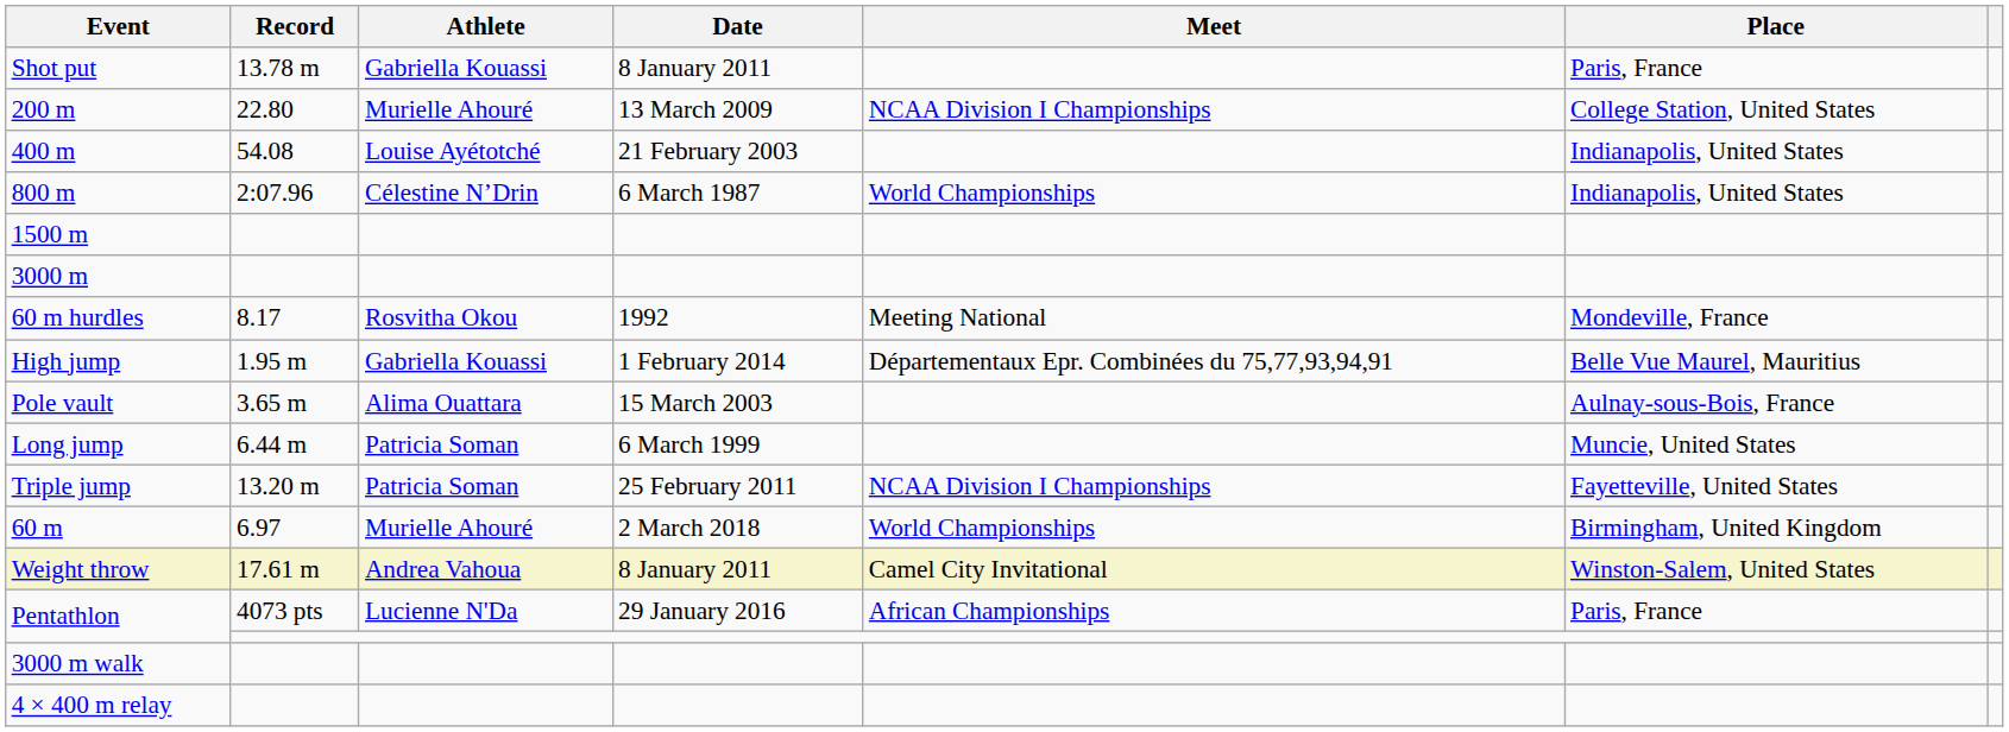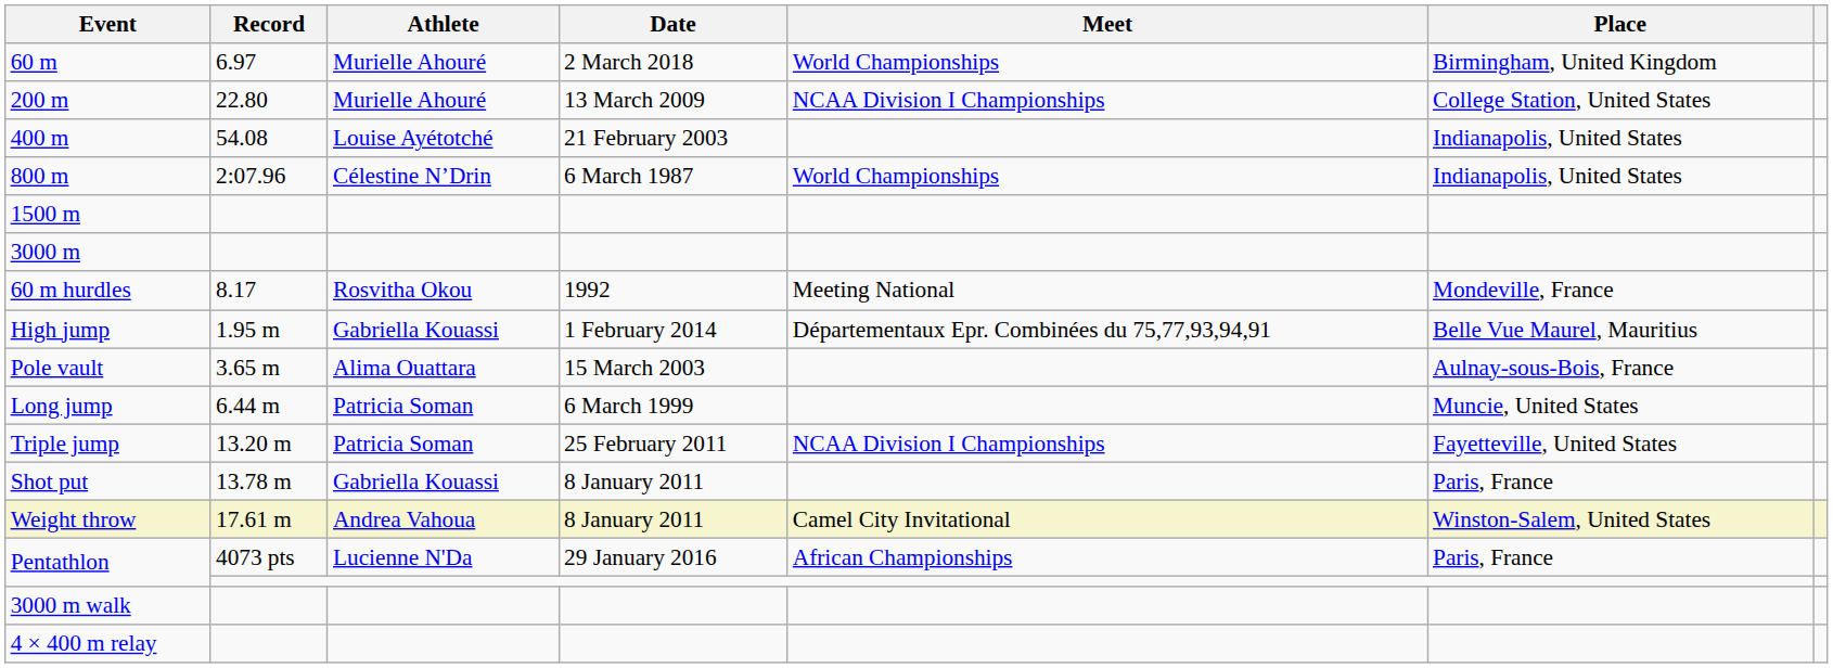rows swapped: 60 m <-> Shot put
